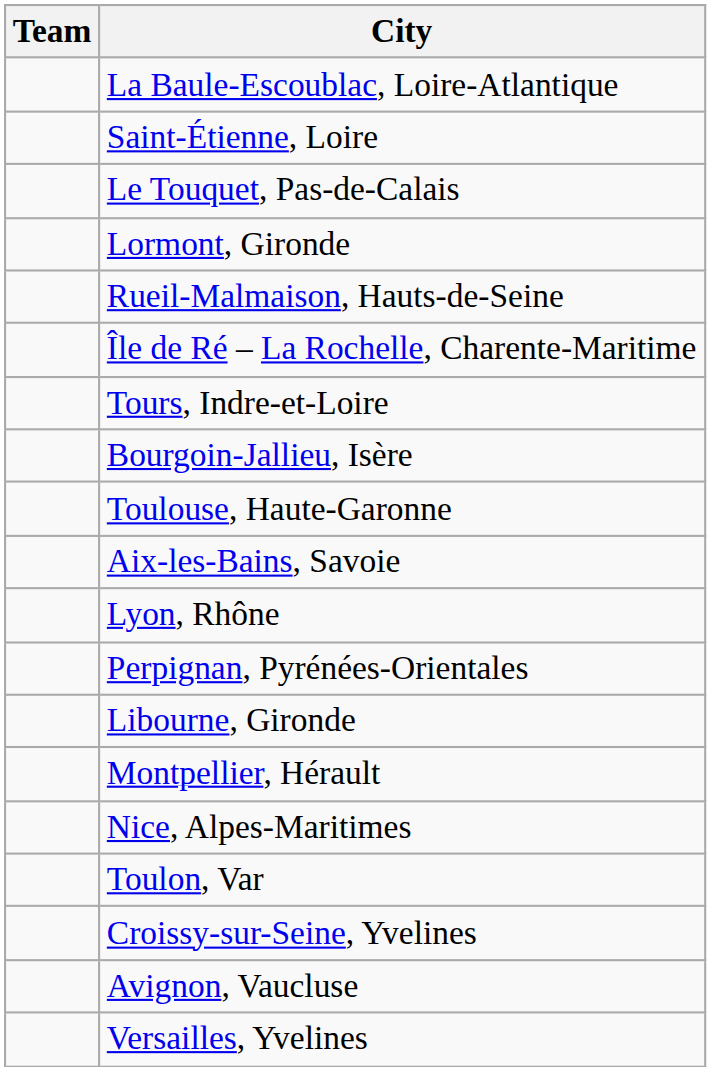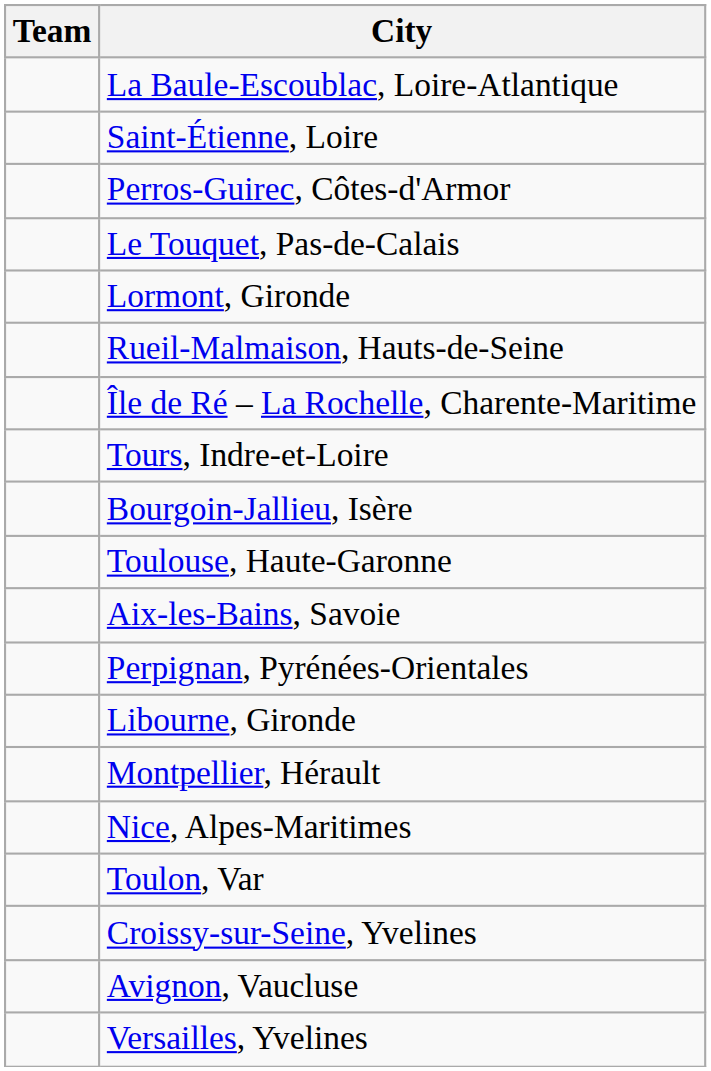+ row: Perros-Guirec, Côtes-d'Armor
- row: Lyon, Rhône
